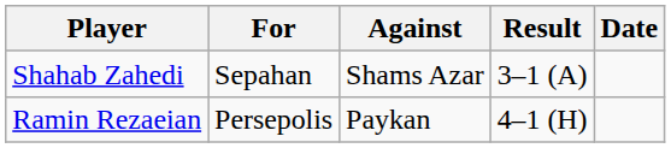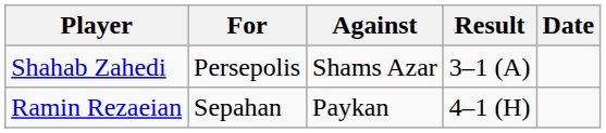Shahab Zahedi | For: Sepahan -> Persepolis
Ramin Rezaeian | For: Persepolis -> Sepahan
